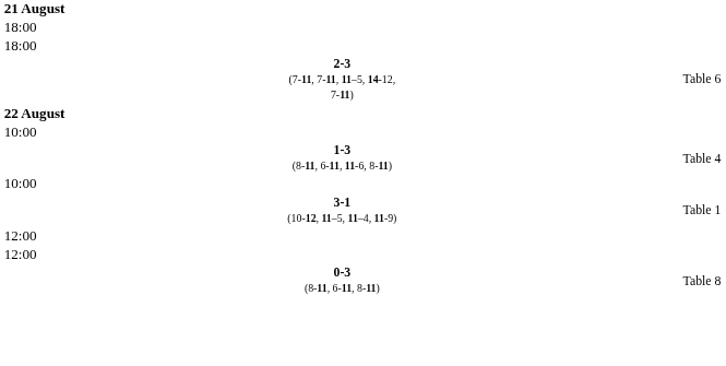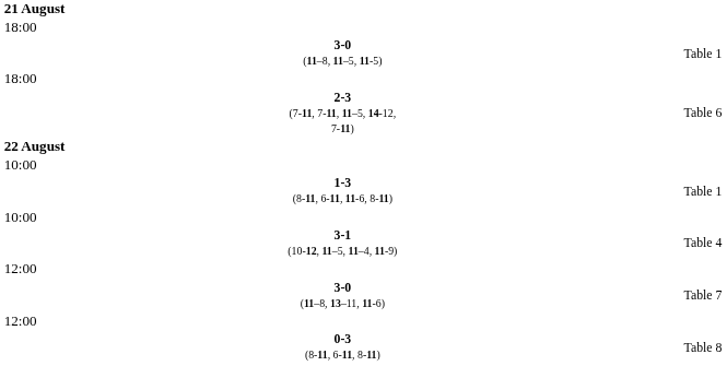+ row: 3-0 (11–8, 11–5, 11-5) | Table 1
1-3 (8-11, 6-11, 11-6, 8-11) | column 4: Table 4 -> Table 1
3-1 (10-12, 11–5, 11–4, 11-9) | column 4: Table 1 -> Table 4
+ row: 3-0 (11–8, 13–11, 11-6) | Table 7
